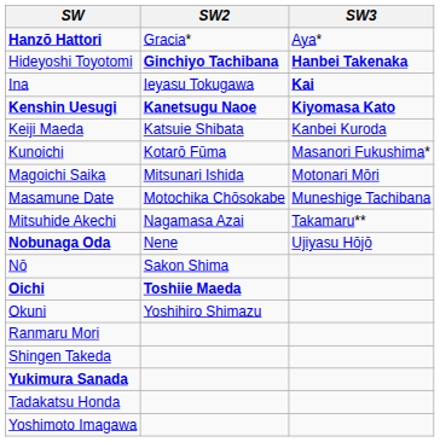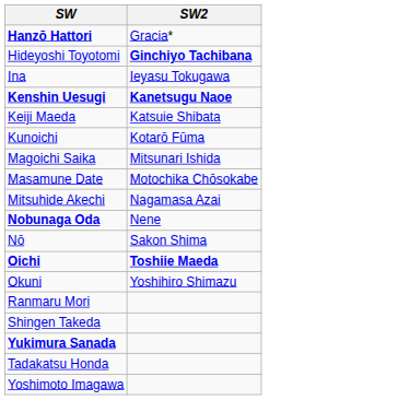- column: SW3 | Aya* | Hanbei Takenaka | Kai | Kiyomasa Kato | Kanbei Kuroda | Masanori Fukushima* | Motonari Mōri | Muneshige Tachibana | Takamaru** | Ujiyasu Hōjō
